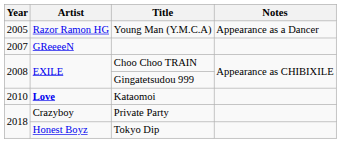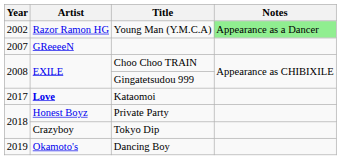Young Man (Y.M.C.A) | Year: 2005 -> 2002
Young Man (Y.M.C.A) | Notes: no background -> lightgreen background
Kataomoi | Year: 2010 -> 2017
Private Party | Artist: Crazyboy -> Honest Boyz
Tokyo Dip | Artist: Honest Boyz -> Crazyboy
+ row: 2019 | Okamoto's | Dancing Boy
